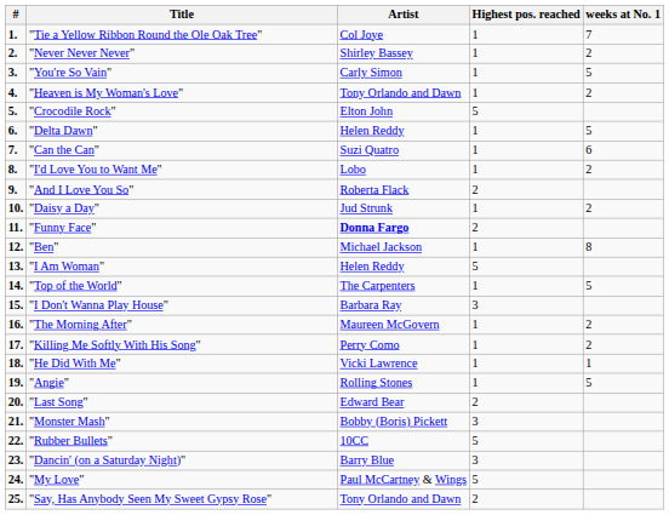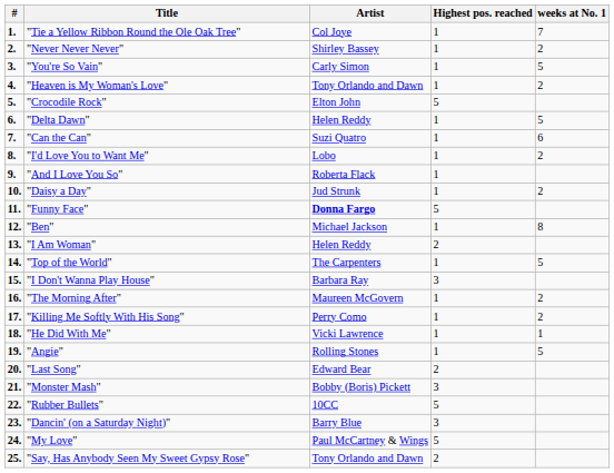"And I Love You So" | Highest pos. reached: 2 -> 1
"Funny Face" | Highest pos. reached: 2 -> 5
"I Am Woman" | Highest pos. reached: 5 -> 2
